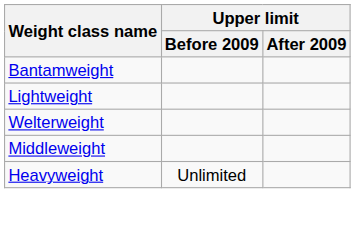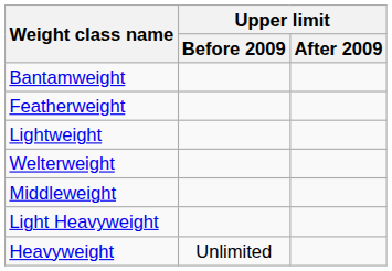+ row: Featherweight
+ row: Light Heavyweight
